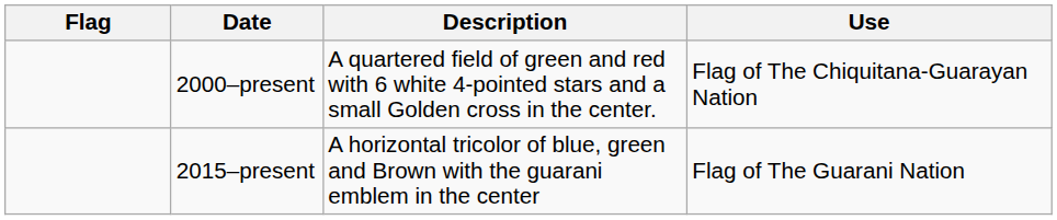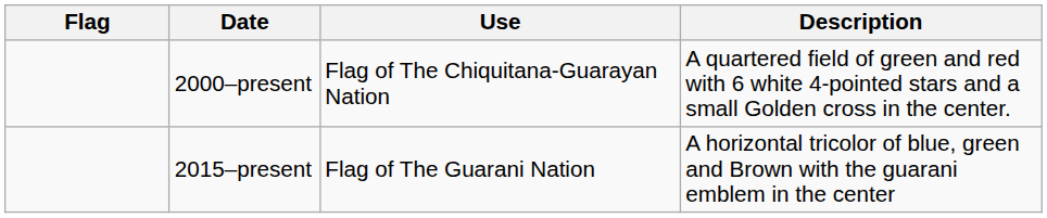columns swapped: Use <-> Description
